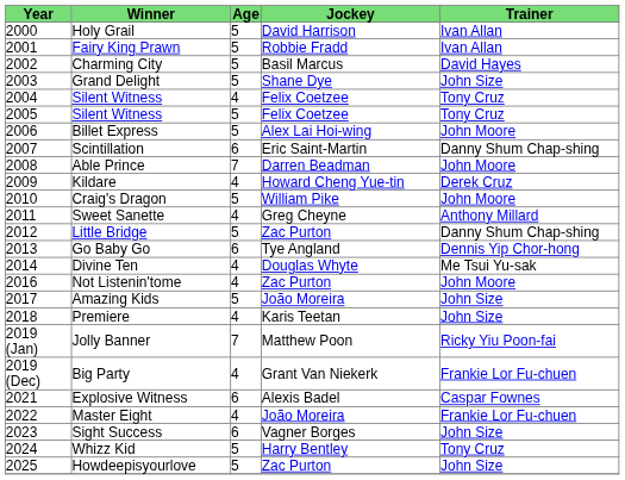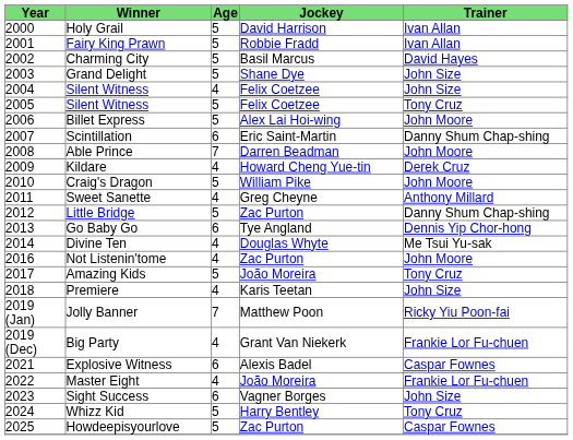2004 / Silent Witness | Trainer: Tony Cruz -> John Size
Amazing Kids | Trainer: John Size -> Tony Cruz
Howdeepisyourlove | Trainer: John Size -> Caspar Fownes
